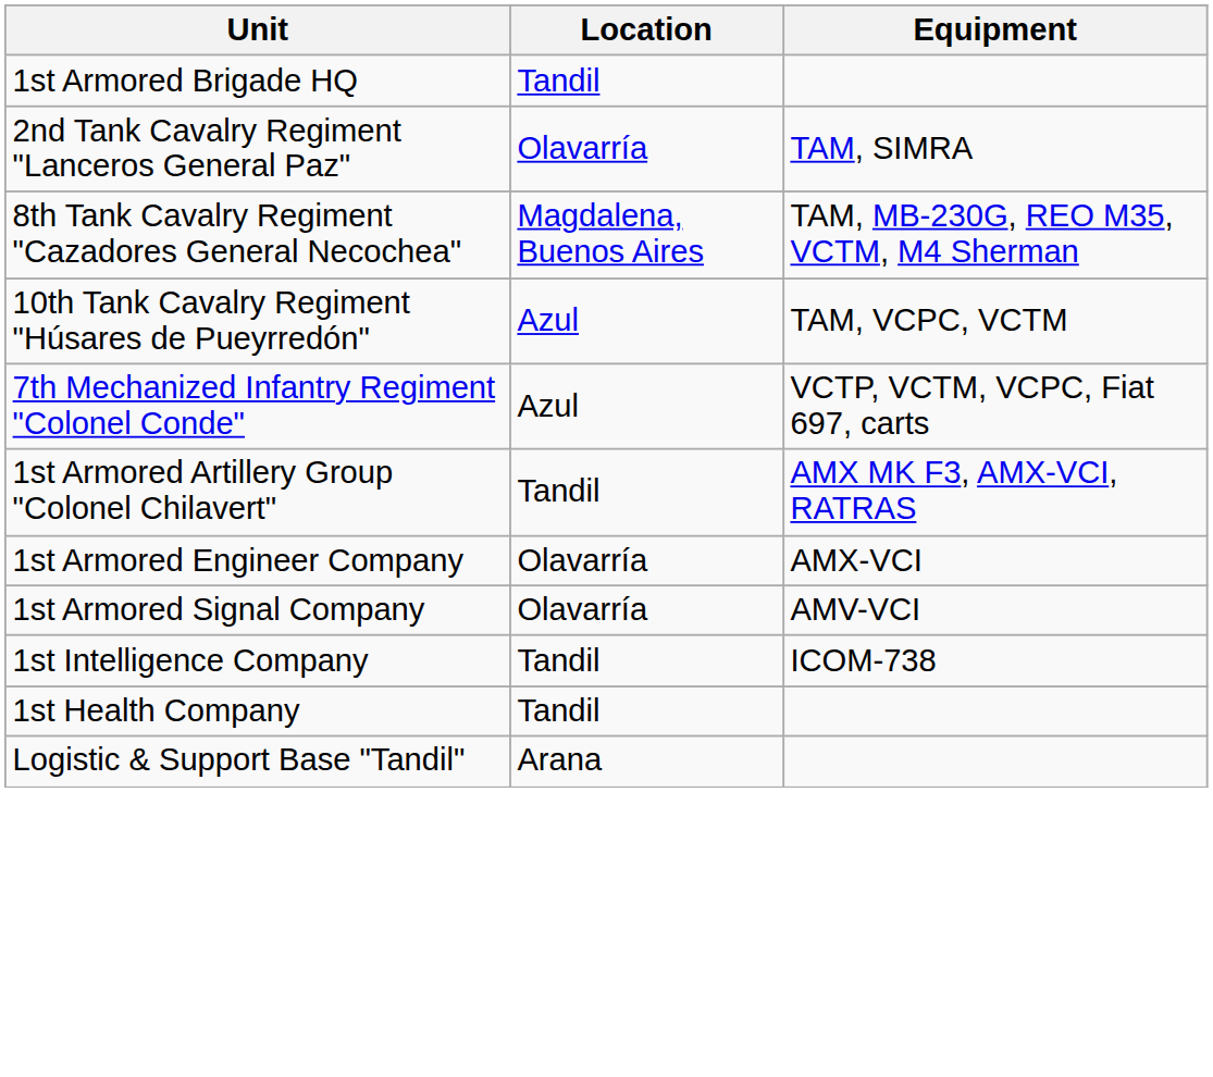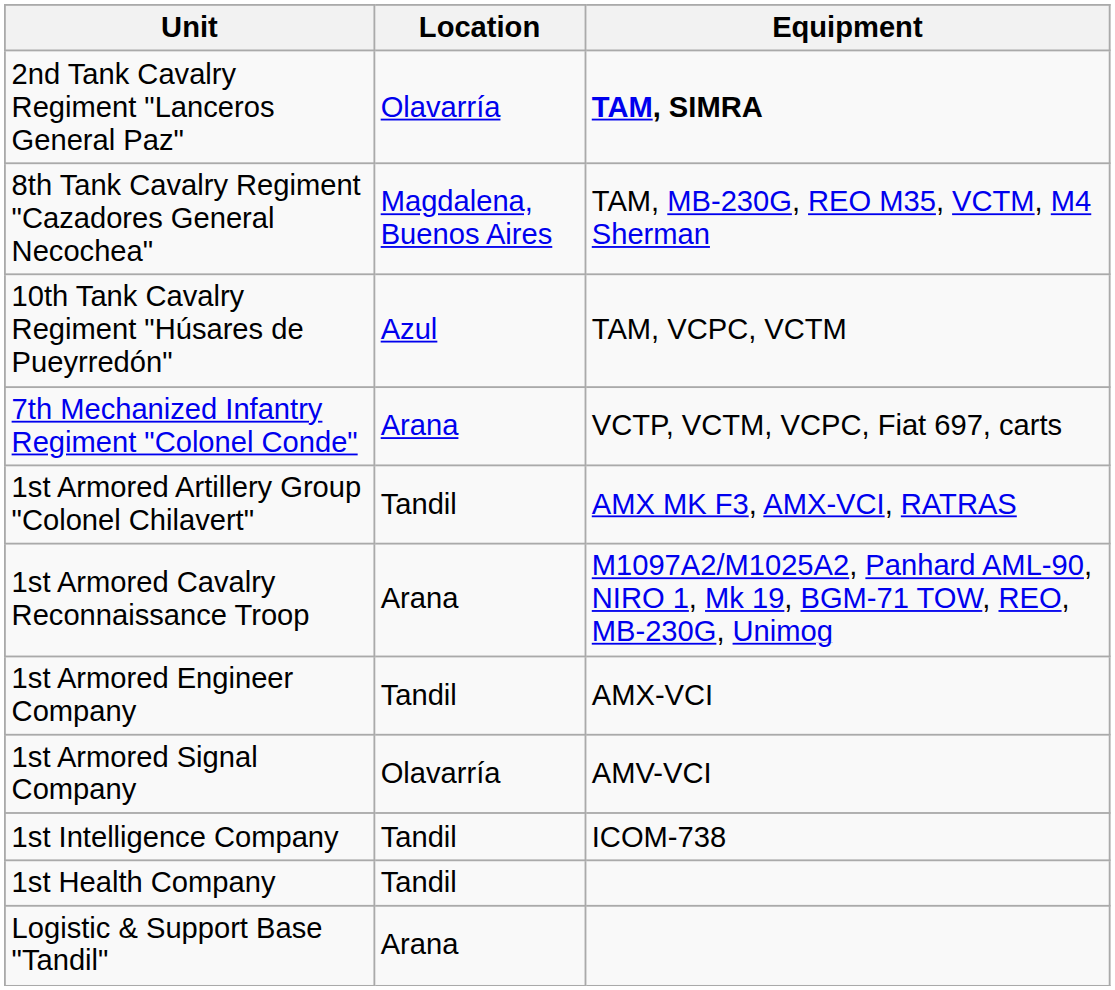- row: 1st Armored Brigade HQ | Tandil
2nd Tank Cavalry Regiment "Lanceros General Paz" | Equipment: normal -> bold
7th Mechanized Infantry Regiment "Colonel Conde" | Location: Azul -> Arana
+ row: 1st Armored Cavalry Reconnaissance Troop | Arana | M1097A2/M1025A2, Panhard AML-90, NIRO 1, Mk 19, BGM-71 TOW, REO, MB-230G, Unimog
1st Armored Engineer Company | Location: Olavarría -> Tandil
